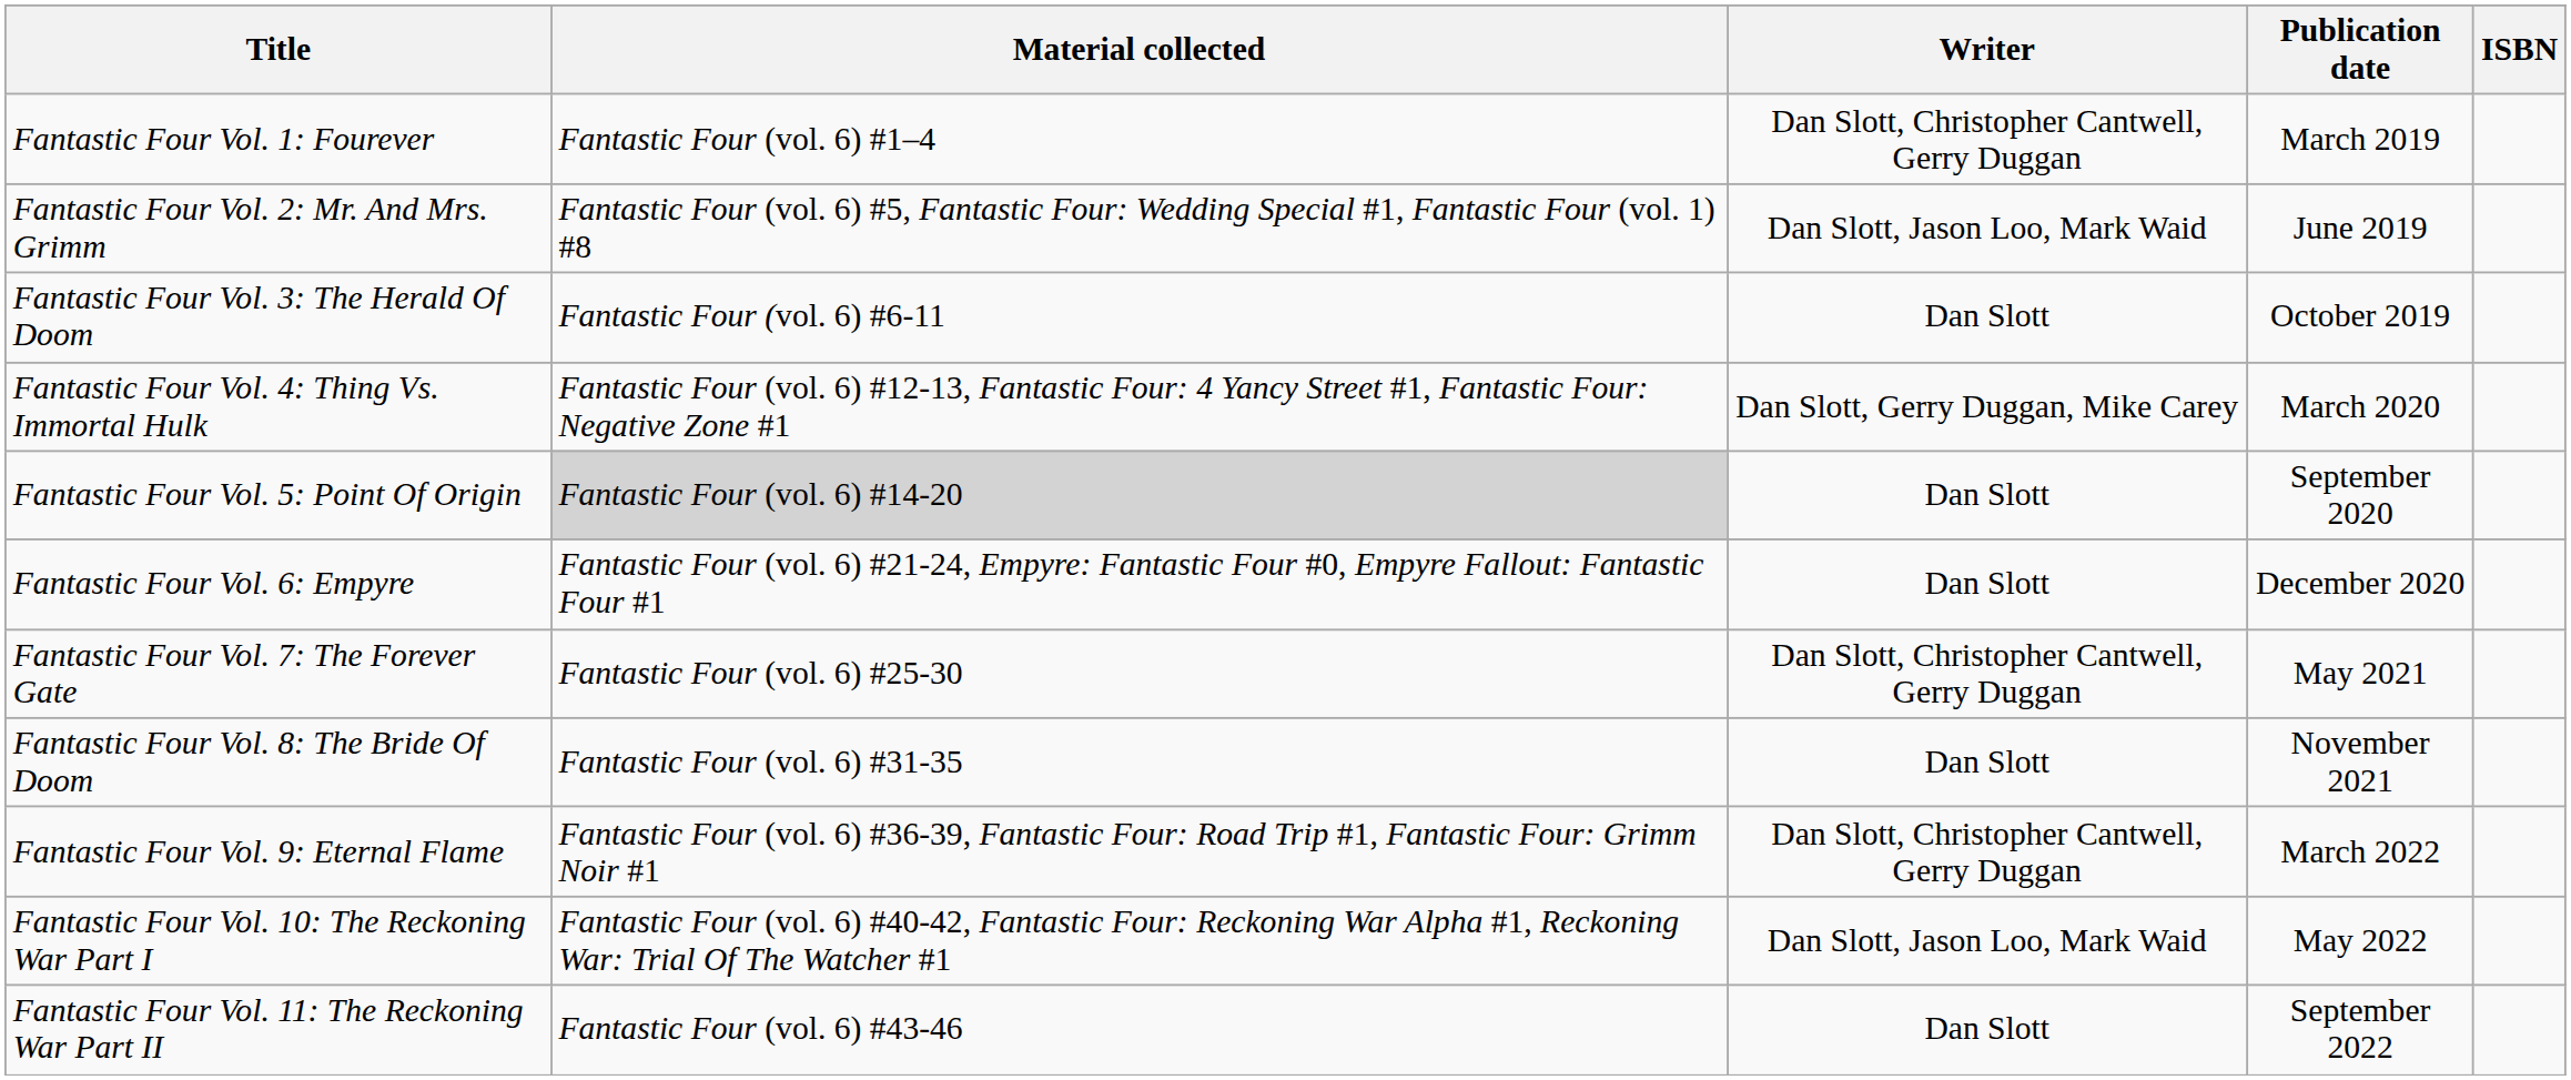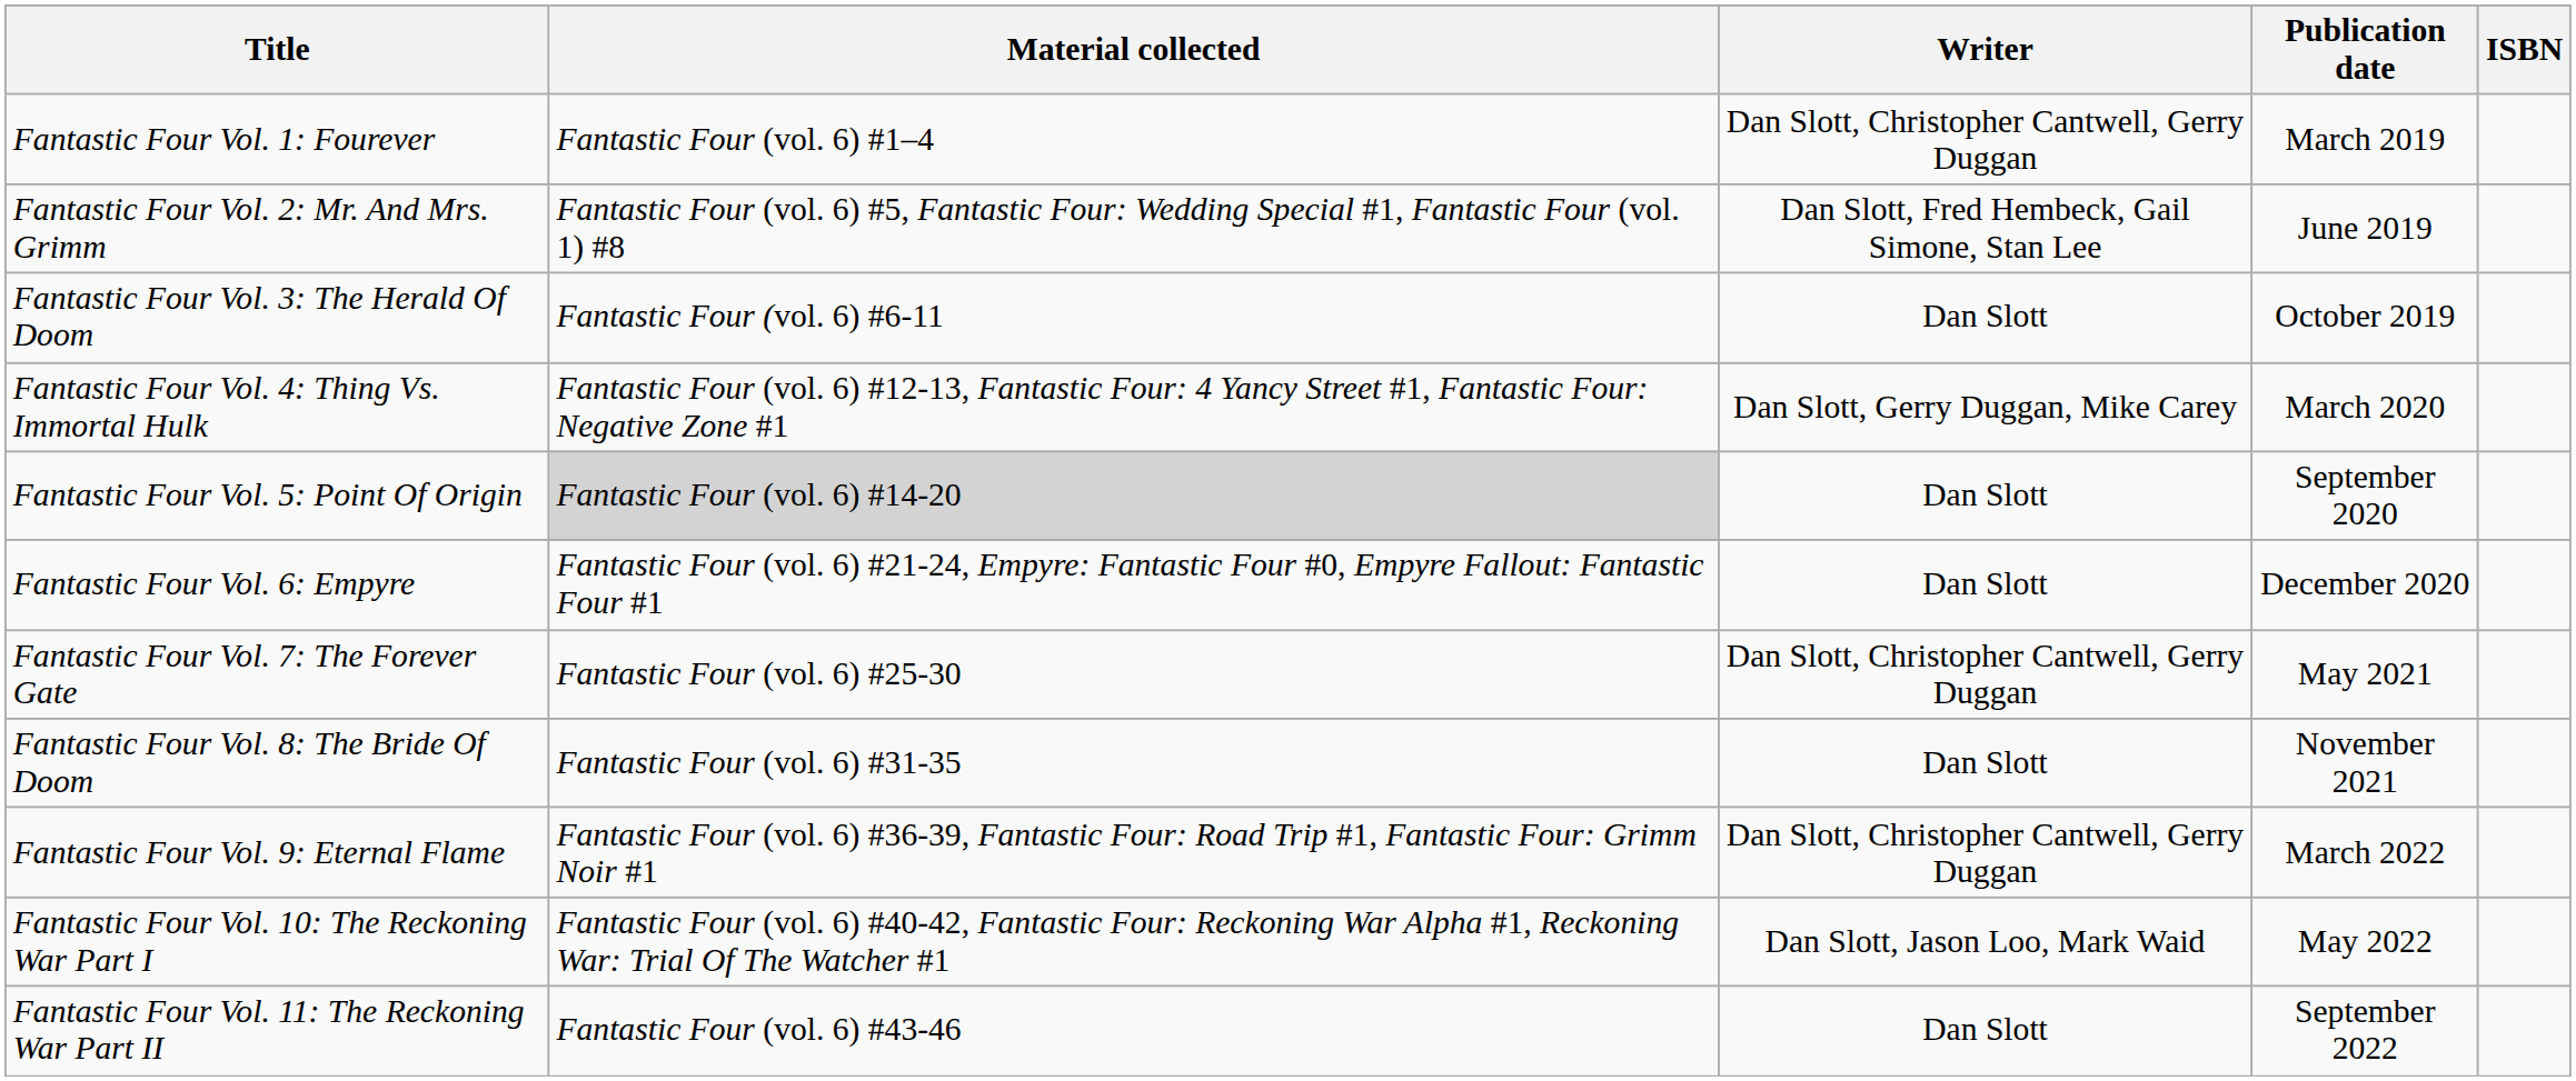Fantastic Four Vol. 2: Mr. And Mrs. Grimm | Writer: Dan Slott, Jason Loo, Mark Waid -> Dan Slott, Fred Hembeck, Gail Simone, Stan Lee
